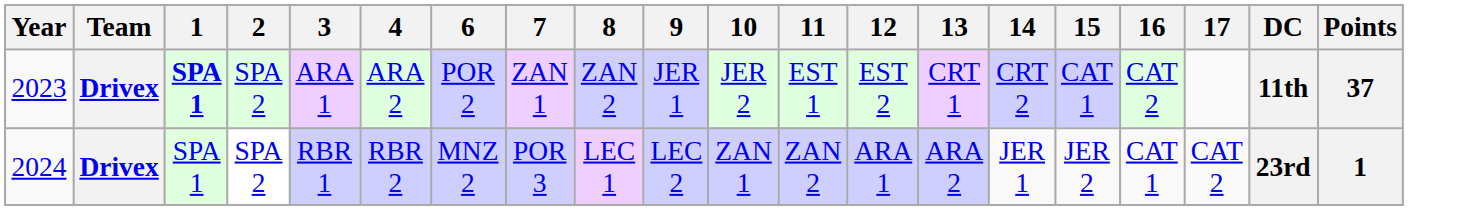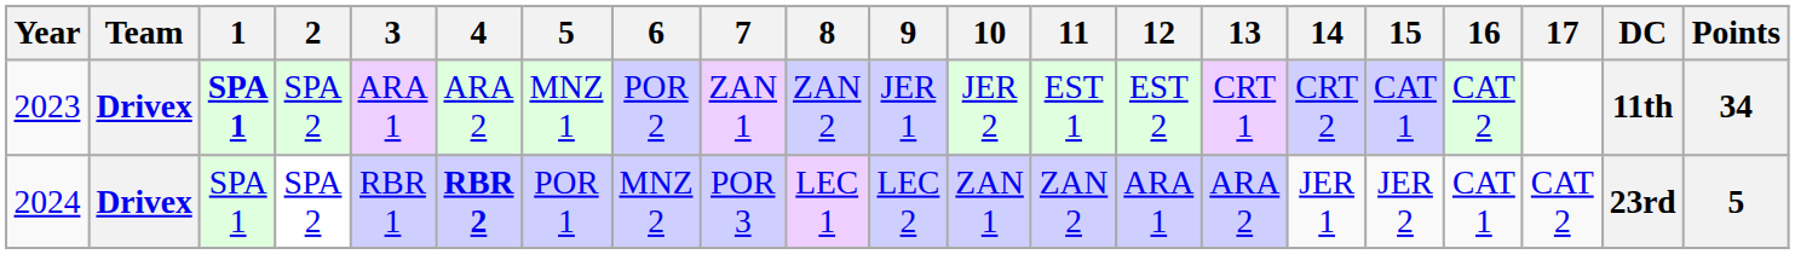+ column: 5 | MNZ 1 | POR 1
2023 | Points: 37 -> 34
2024 | 4: normal -> bold
2024 | Points: 1 -> 5
